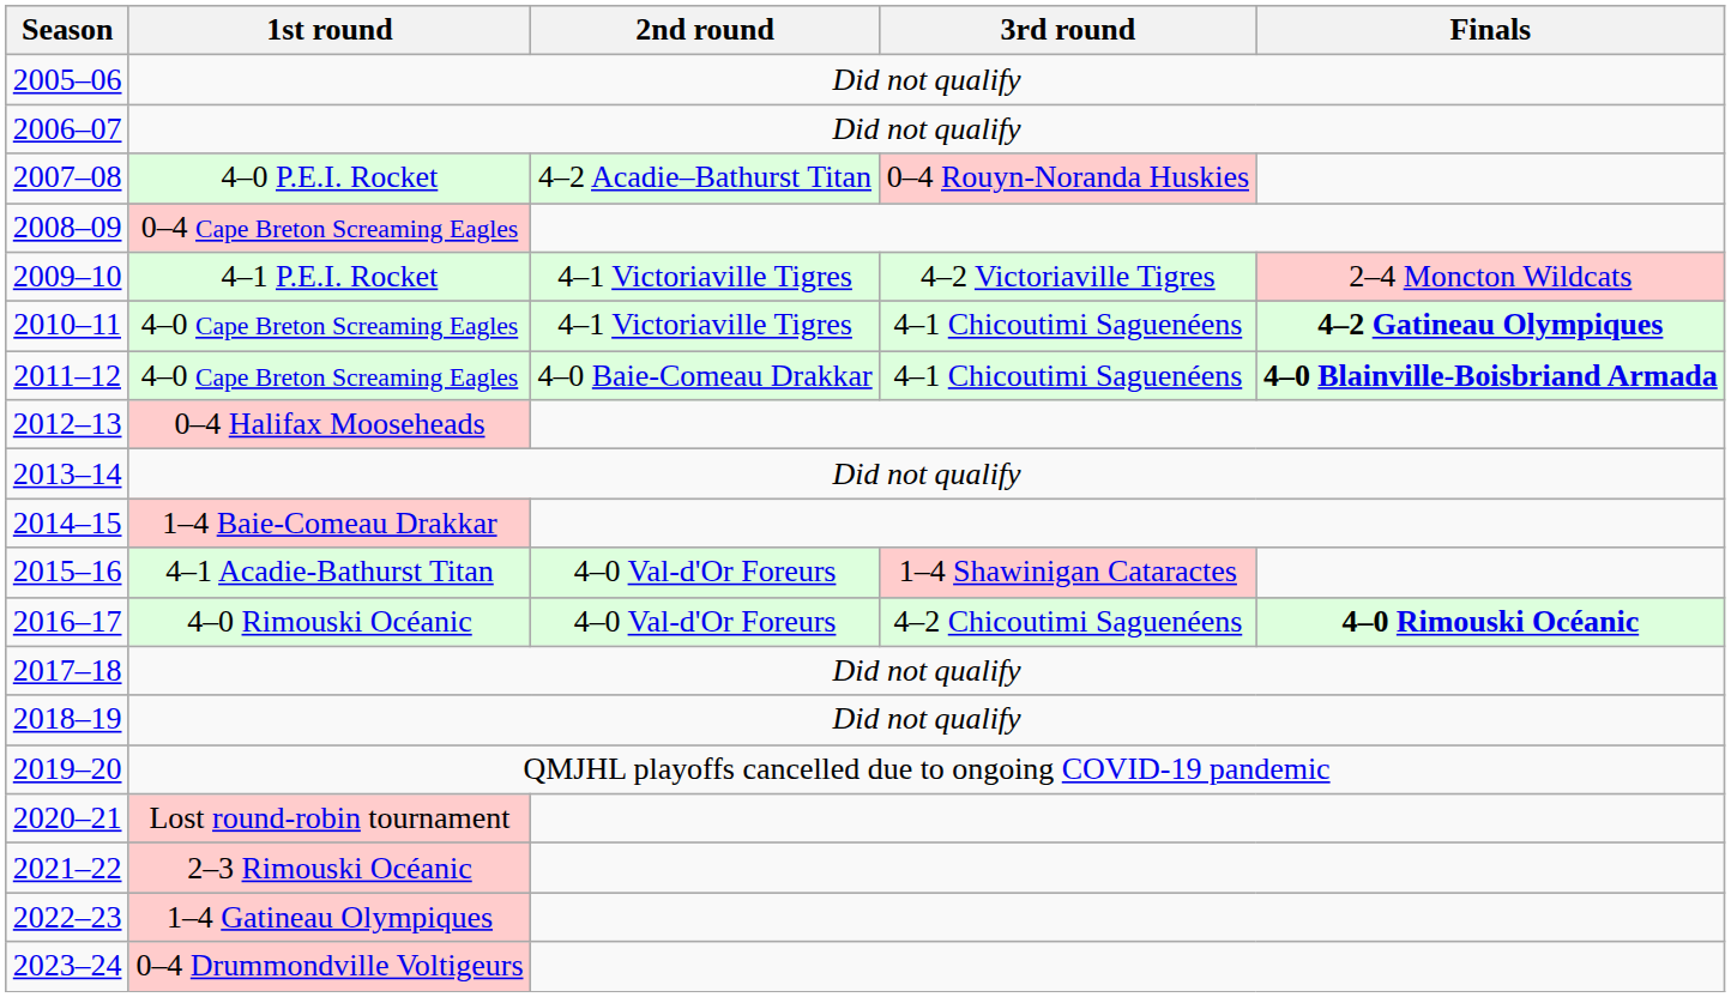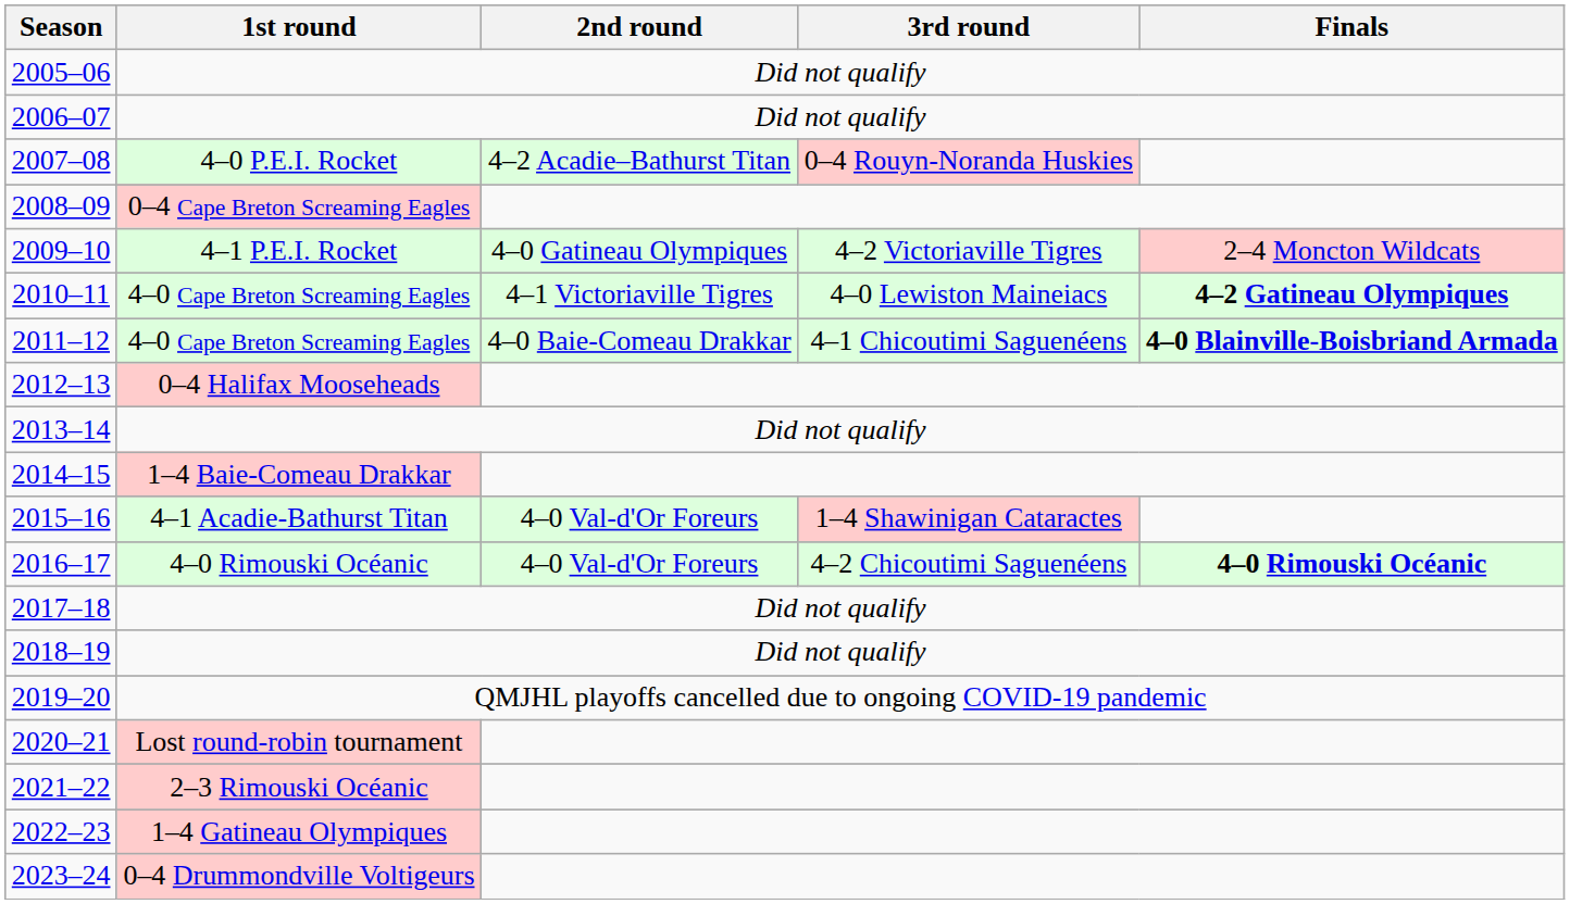2009–10 | 2nd round: 4–1 Victoriaville Tigres -> 4–0 Gatineau Olympiques
2010–11 | 3rd round: 4–1 Chicoutimi Saguenéens -> 4–0 Lewiston Maineiacs
